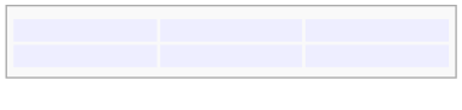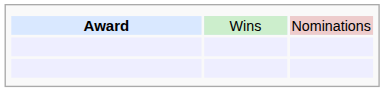+ row: Award | Wins | Nominations
